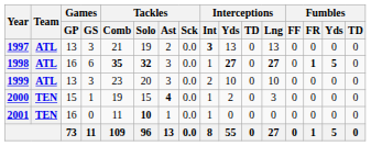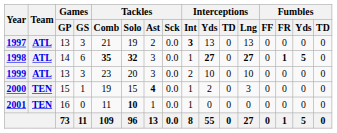1998 | Games / GP: 16 -> 14
